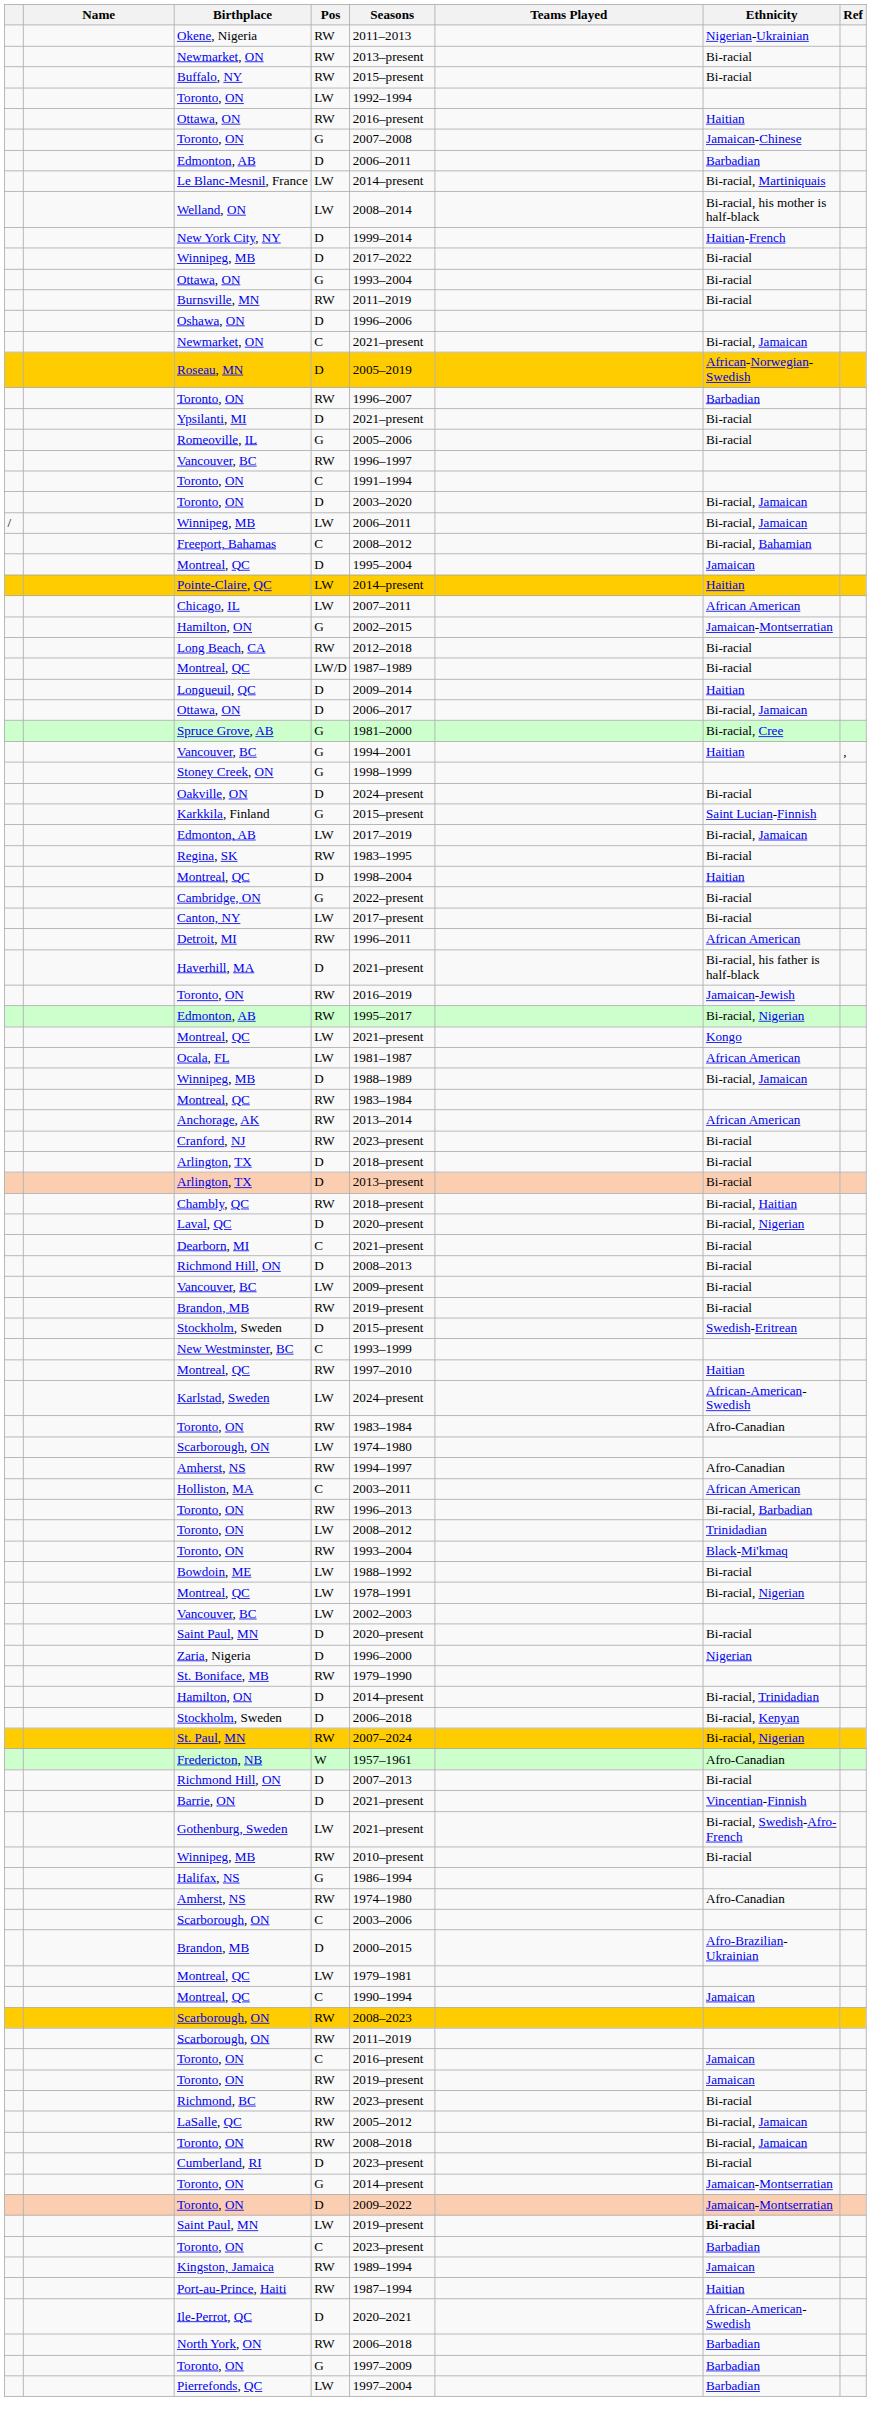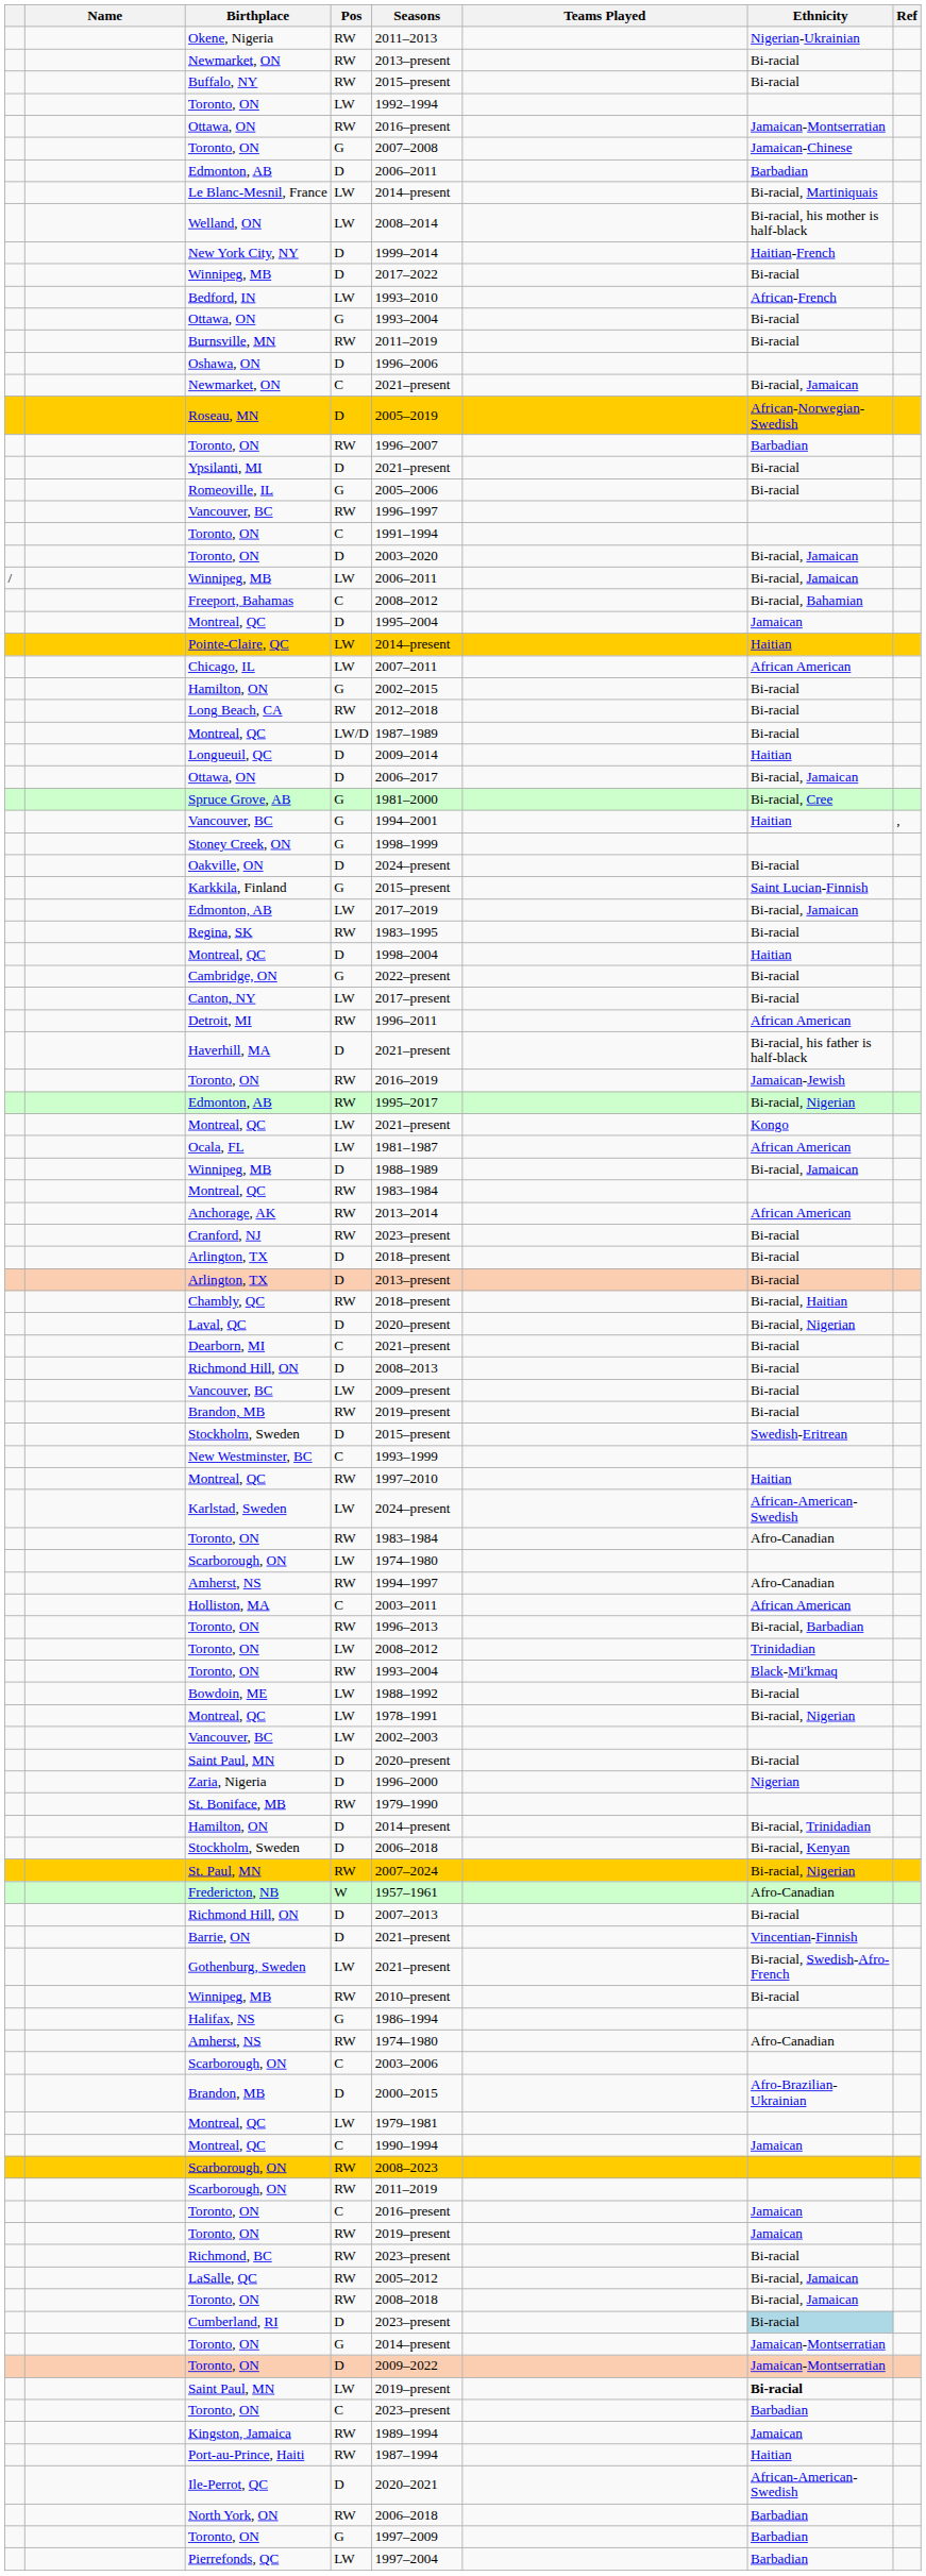Ottawa, ON / RW | Ethnicity: Haitian -> Jamaican-Montserratian
+ row: Bedford, IN | LW | 1993–2010 | African-French
Hamilton, ON / G | Ethnicity: Jamaican-Montserratian -> Bi-racial
Cumberland, RI | Ethnicity: no background -> lightblue background
